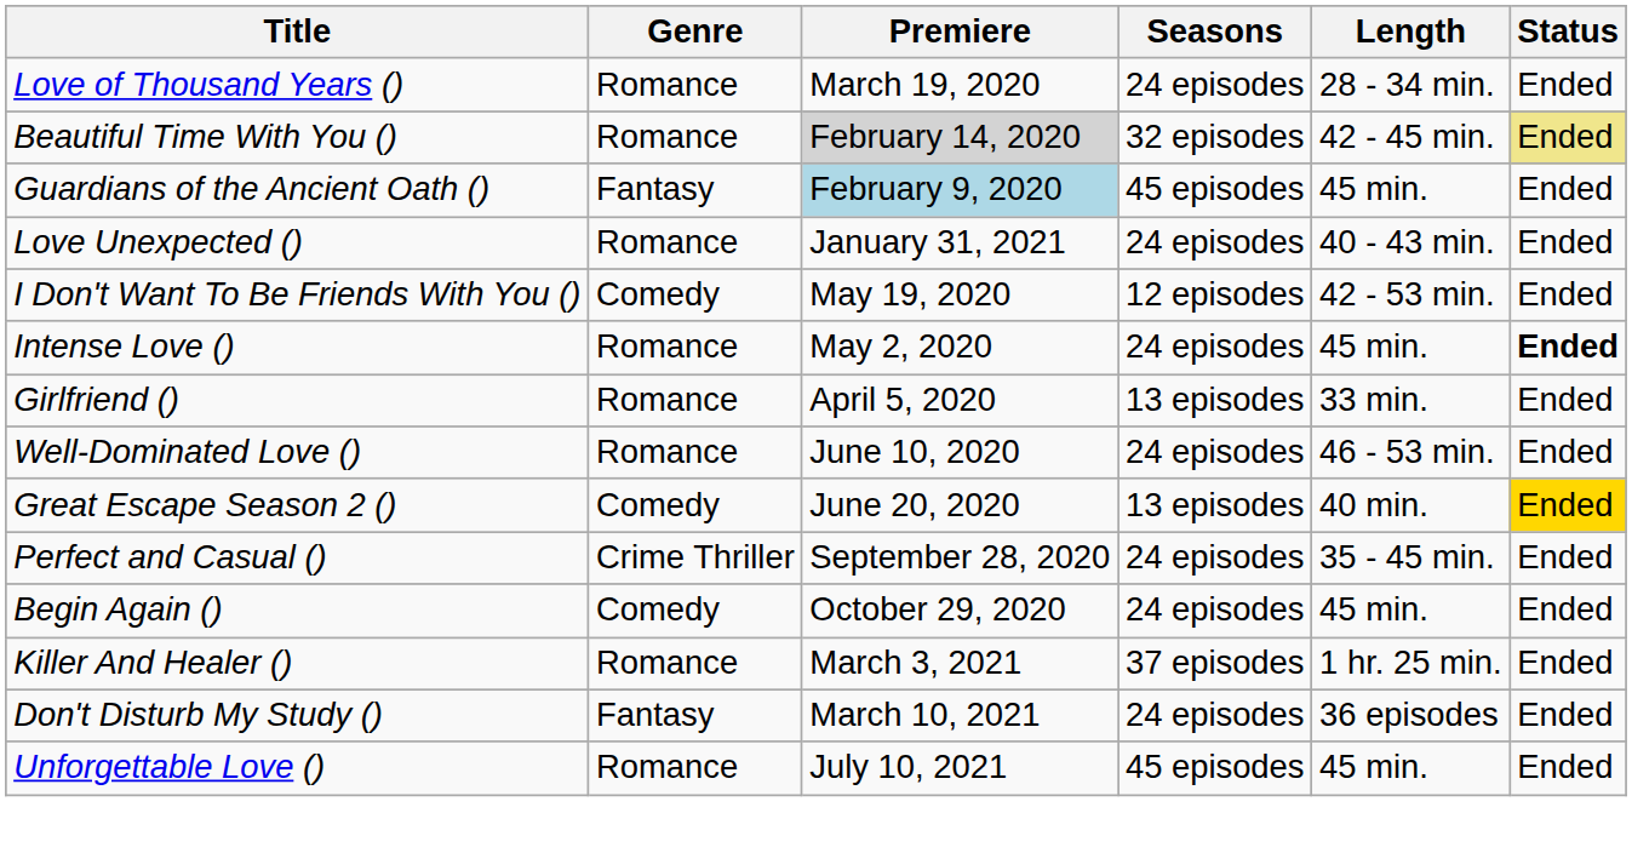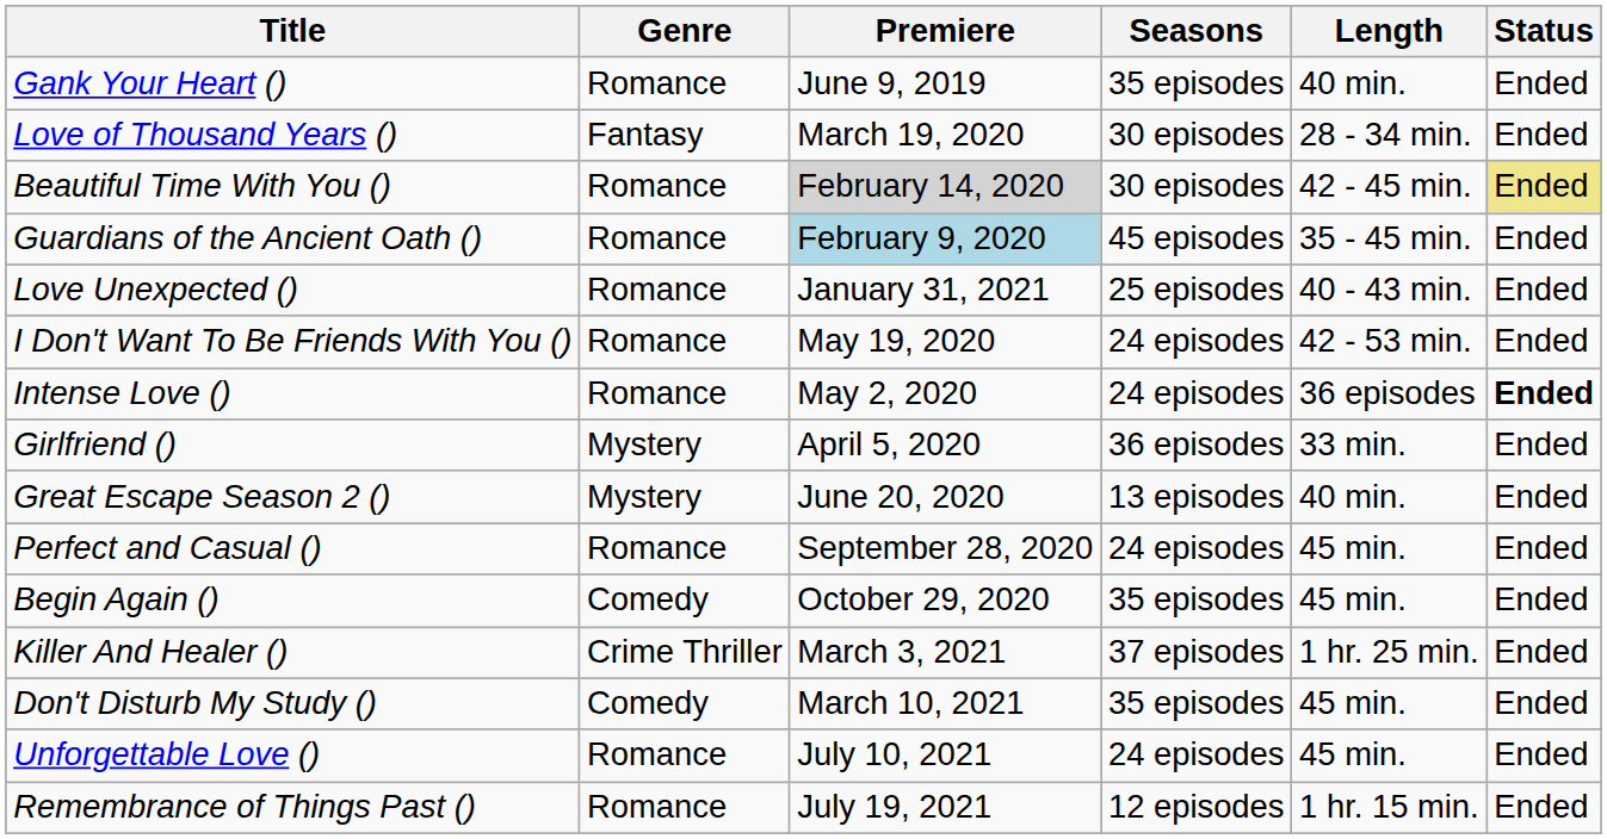+ row: Gank Your Heart () | Romance | June 9, 2019 | 35 episodes | 40 min. | Ended
Love of Thousand Years () | Genre: Romance -> Fantasy
Love of Thousand Years () | Seasons: 24 episodes -> 30 episodes
Beautiful Time With You () | Seasons: 32 episodes -> 30 episodes
Guardians of the Ancient Oath () | Genre: Fantasy -> Romance
Guardians of the Ancient Oath () | Length: 45 min. -> 35 - 45 min.
Love Unexpected () | Seasons: 24 episodes -> 25 episodes
I Don't Want To Be Friends With You () | Genre: Comedy -> Romance
I Don't Want To Be Friends With You () | Seasons: 12 episodes -> 24 episodes
Intense Love () | Length: 45 min. -> 36 episodes
Girlfriend () | Genre: Romance -> Mystery
Girlfriend () | Seasons: 13 episodes -> 36 episodes
- row: Well-Dominated Love () | Romance | June 10, 2020 | 24 episodes | 46 - 53 min. | Ended
Great Escape Season 2 () | Genre: Comedy -> Mystery
Great Escape Season 2 () | Status: gold background -> no background
Perfect and Casual () | Genre: Crime Thriller -> Romance
Perfect and Casual () | Length: 35 - 45 min. -> 45 min.
Begin Again () | Seasons: 24 episodes -> 35 episodes
Killer And Healer () | Genre: Romance -> Crime Thriller
Don't Disturb My Study () | Genre: Fantasy -> Comedy
Don't Disturb My Study () | Seasons: 24 episodes -> 35 episodes
Don't Disturb My Study () | Length: 36 episodes -> 45 min.
Unforgettable Love () | Seasons: 45 episodes -> 24 episodes
+ row: Remembrance of Things Past () | Romance | July 19, 2021 | 12 episodes | 1 hr. 15 min. | Ended
